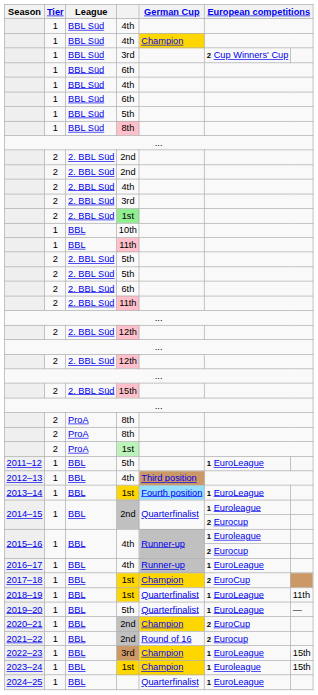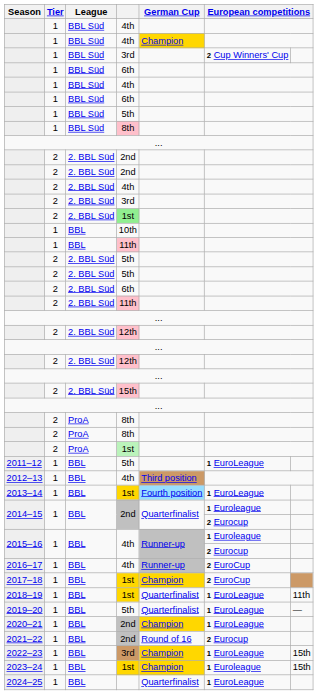2016–17 | column 6: 1 EuroLeague -> 2 EuroCup
2020–21 | column 6: 2 EuroCup -> 1 EuroLeague
